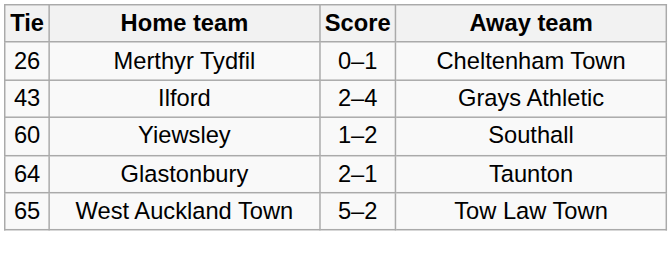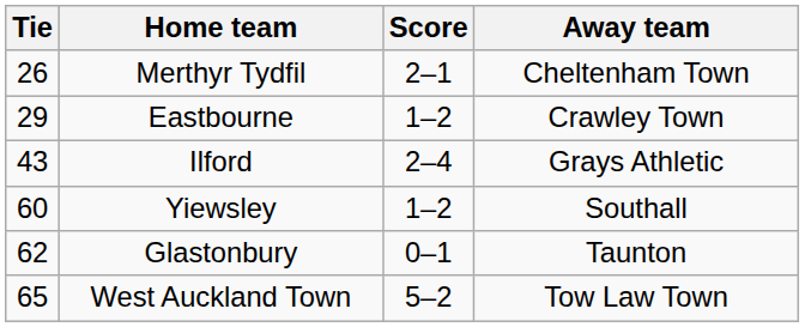Merthyr Tydfil | Score: 0–1 -> 2–1
+ row: 29 | Eastbourne | 1–2 | Crawley Town
Glastonbury | Tie: 64 -> 62
Glastonbury | Score: 2–1 -> 0–1
